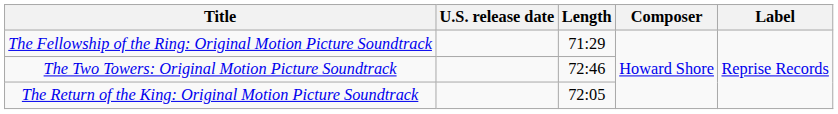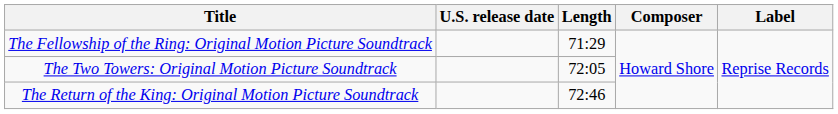The Two Towers: Original Motion Picture Soundtrack | Length: 72:46 -> 72:05
The Return of the King: Original Motion Picture Soundtrack | Length: 72:05 -> 72:46
